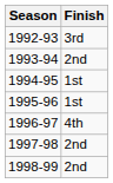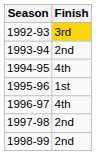1992-93 | Finish: no background -> gold background
1994-95 | Finish: 1st -> 4th
